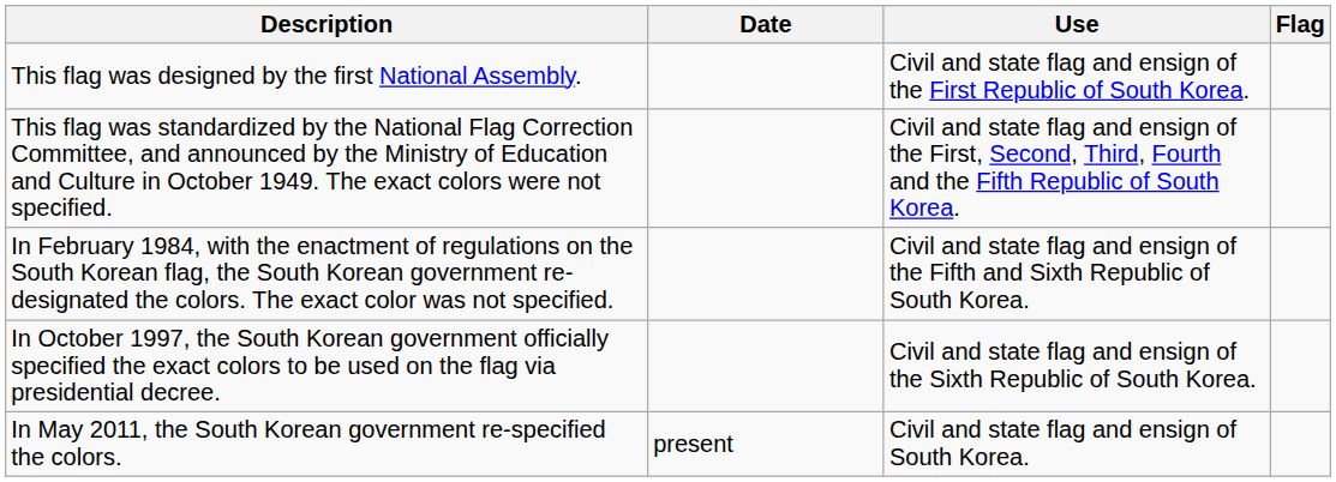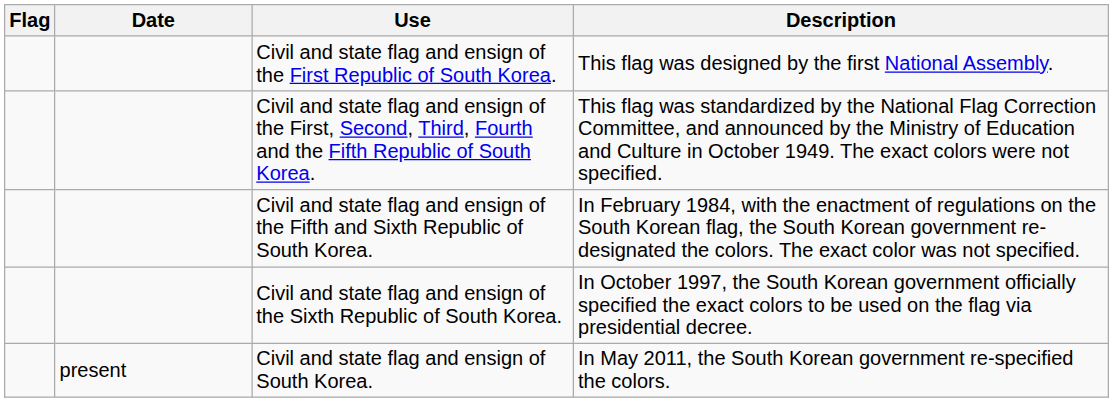columns swapped: Flag <-> Description
